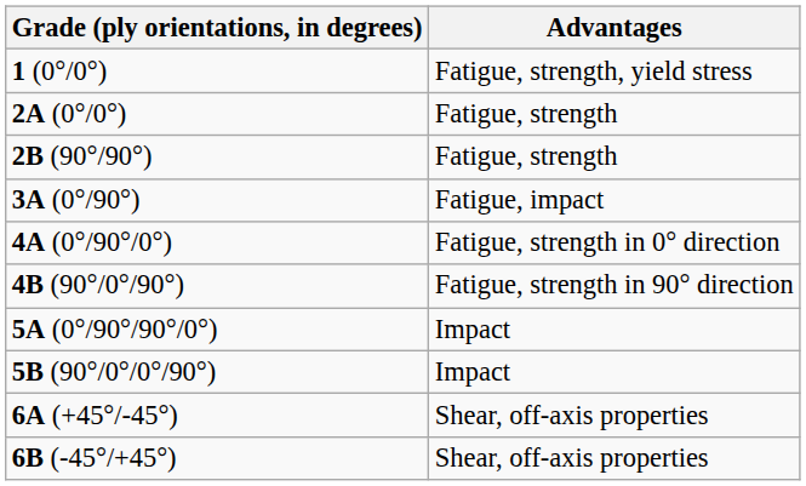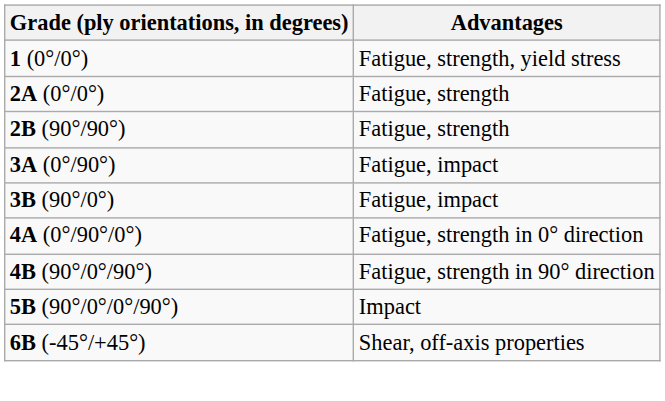+ row: 3B (90°/0°) | Fatigue, impact
- row: 5A (0°/90°/90°/0°) | Impact
- row: 6A (+45°/-45°) | Shear, off-axis properties
